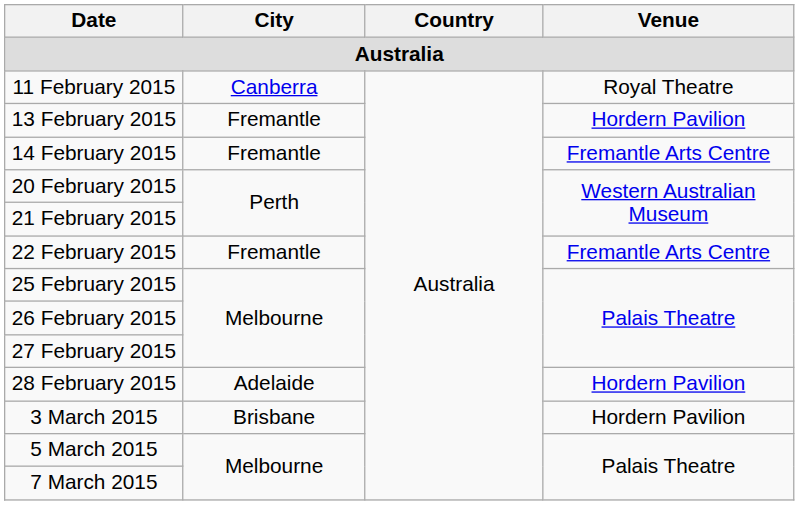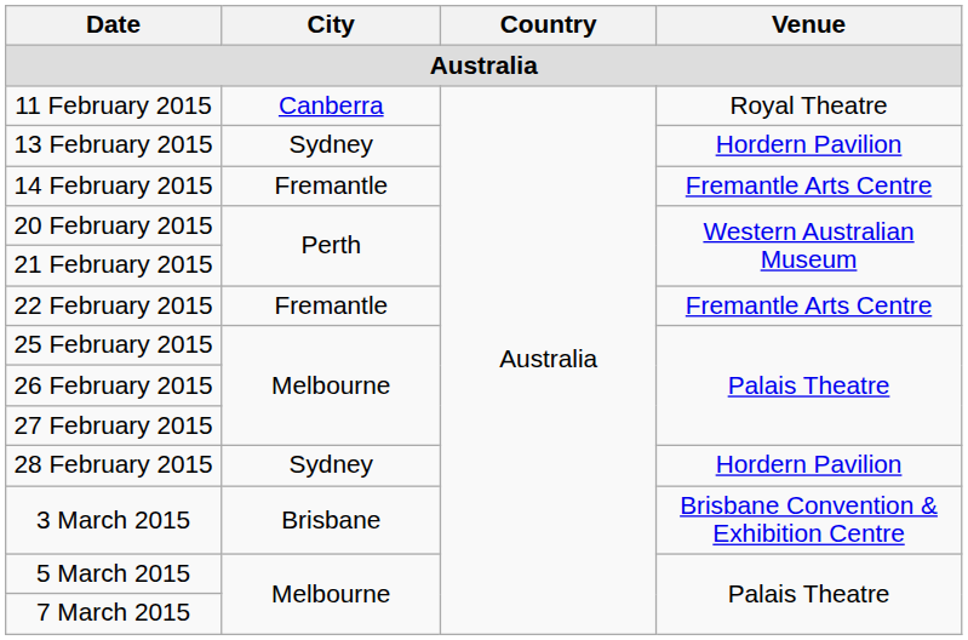13 February 2015 | City: Fremantle -> Sydney
28 February 2015 | City: Adelaide -> Sydney
3 March 2015 | Venue: Hordern Pavilion -> Brisbane Convention & Exhibition Centre
